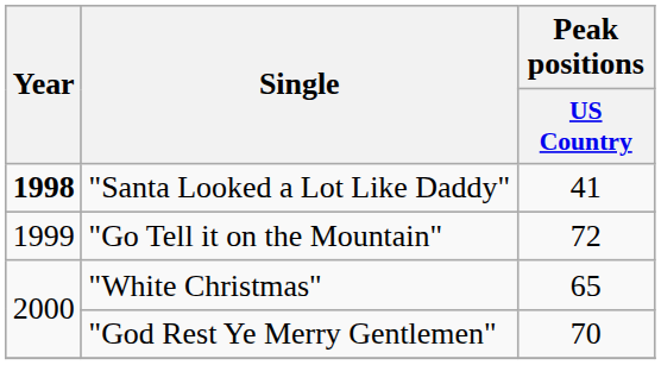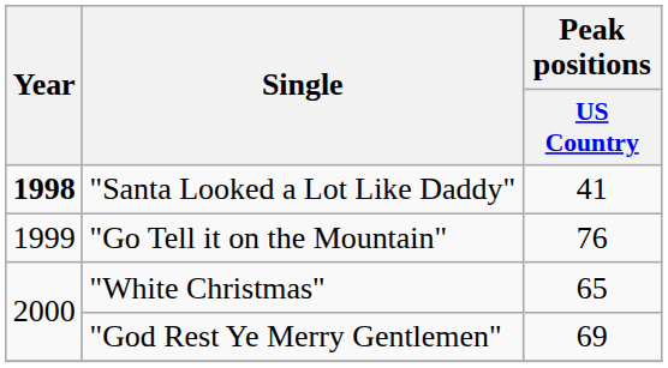"Go Tell it on the Mountain" | Peak positions / US Country: 72 -> 76
"God Rest Ye Merry Gentlemen" | Peak positions / US Country: 70 -> 69
